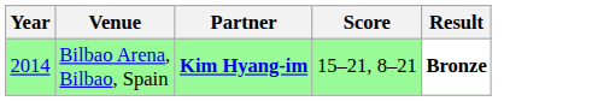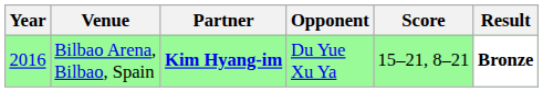+ column: Opponent | Du Yue Xu Ya
Bilbao Arena, Bilbao, Spain | Year: 2014 -> 2016
